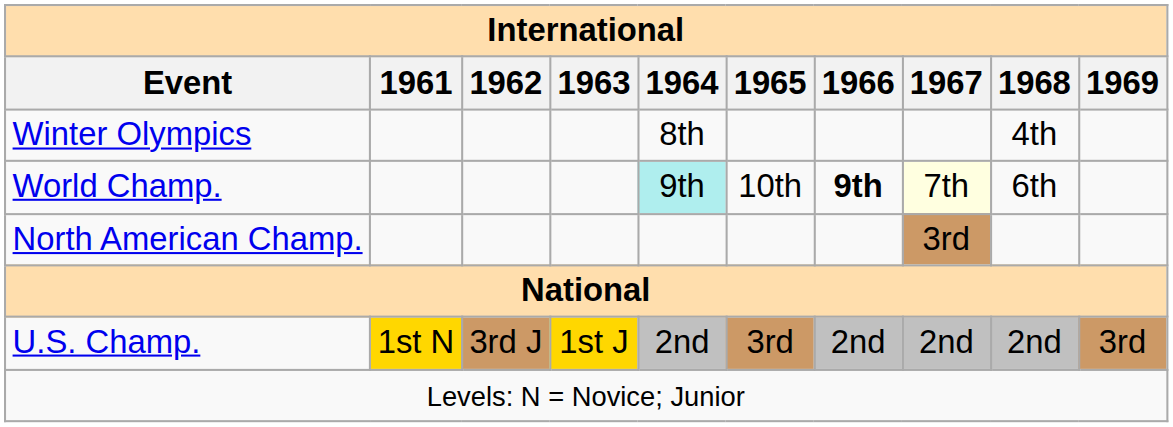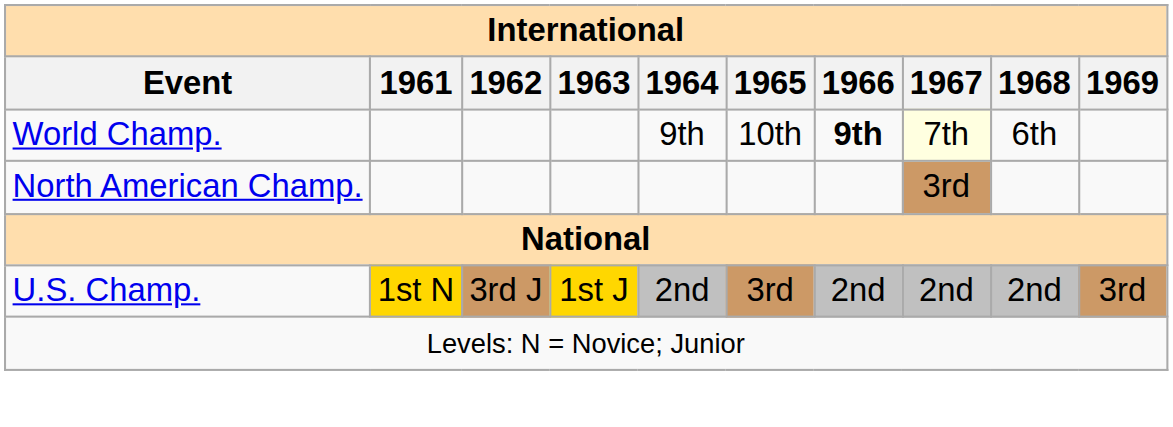- row: Winter Olympics | 8th | 4th
World Champ. | 1964: paleturquoise background -> no background
